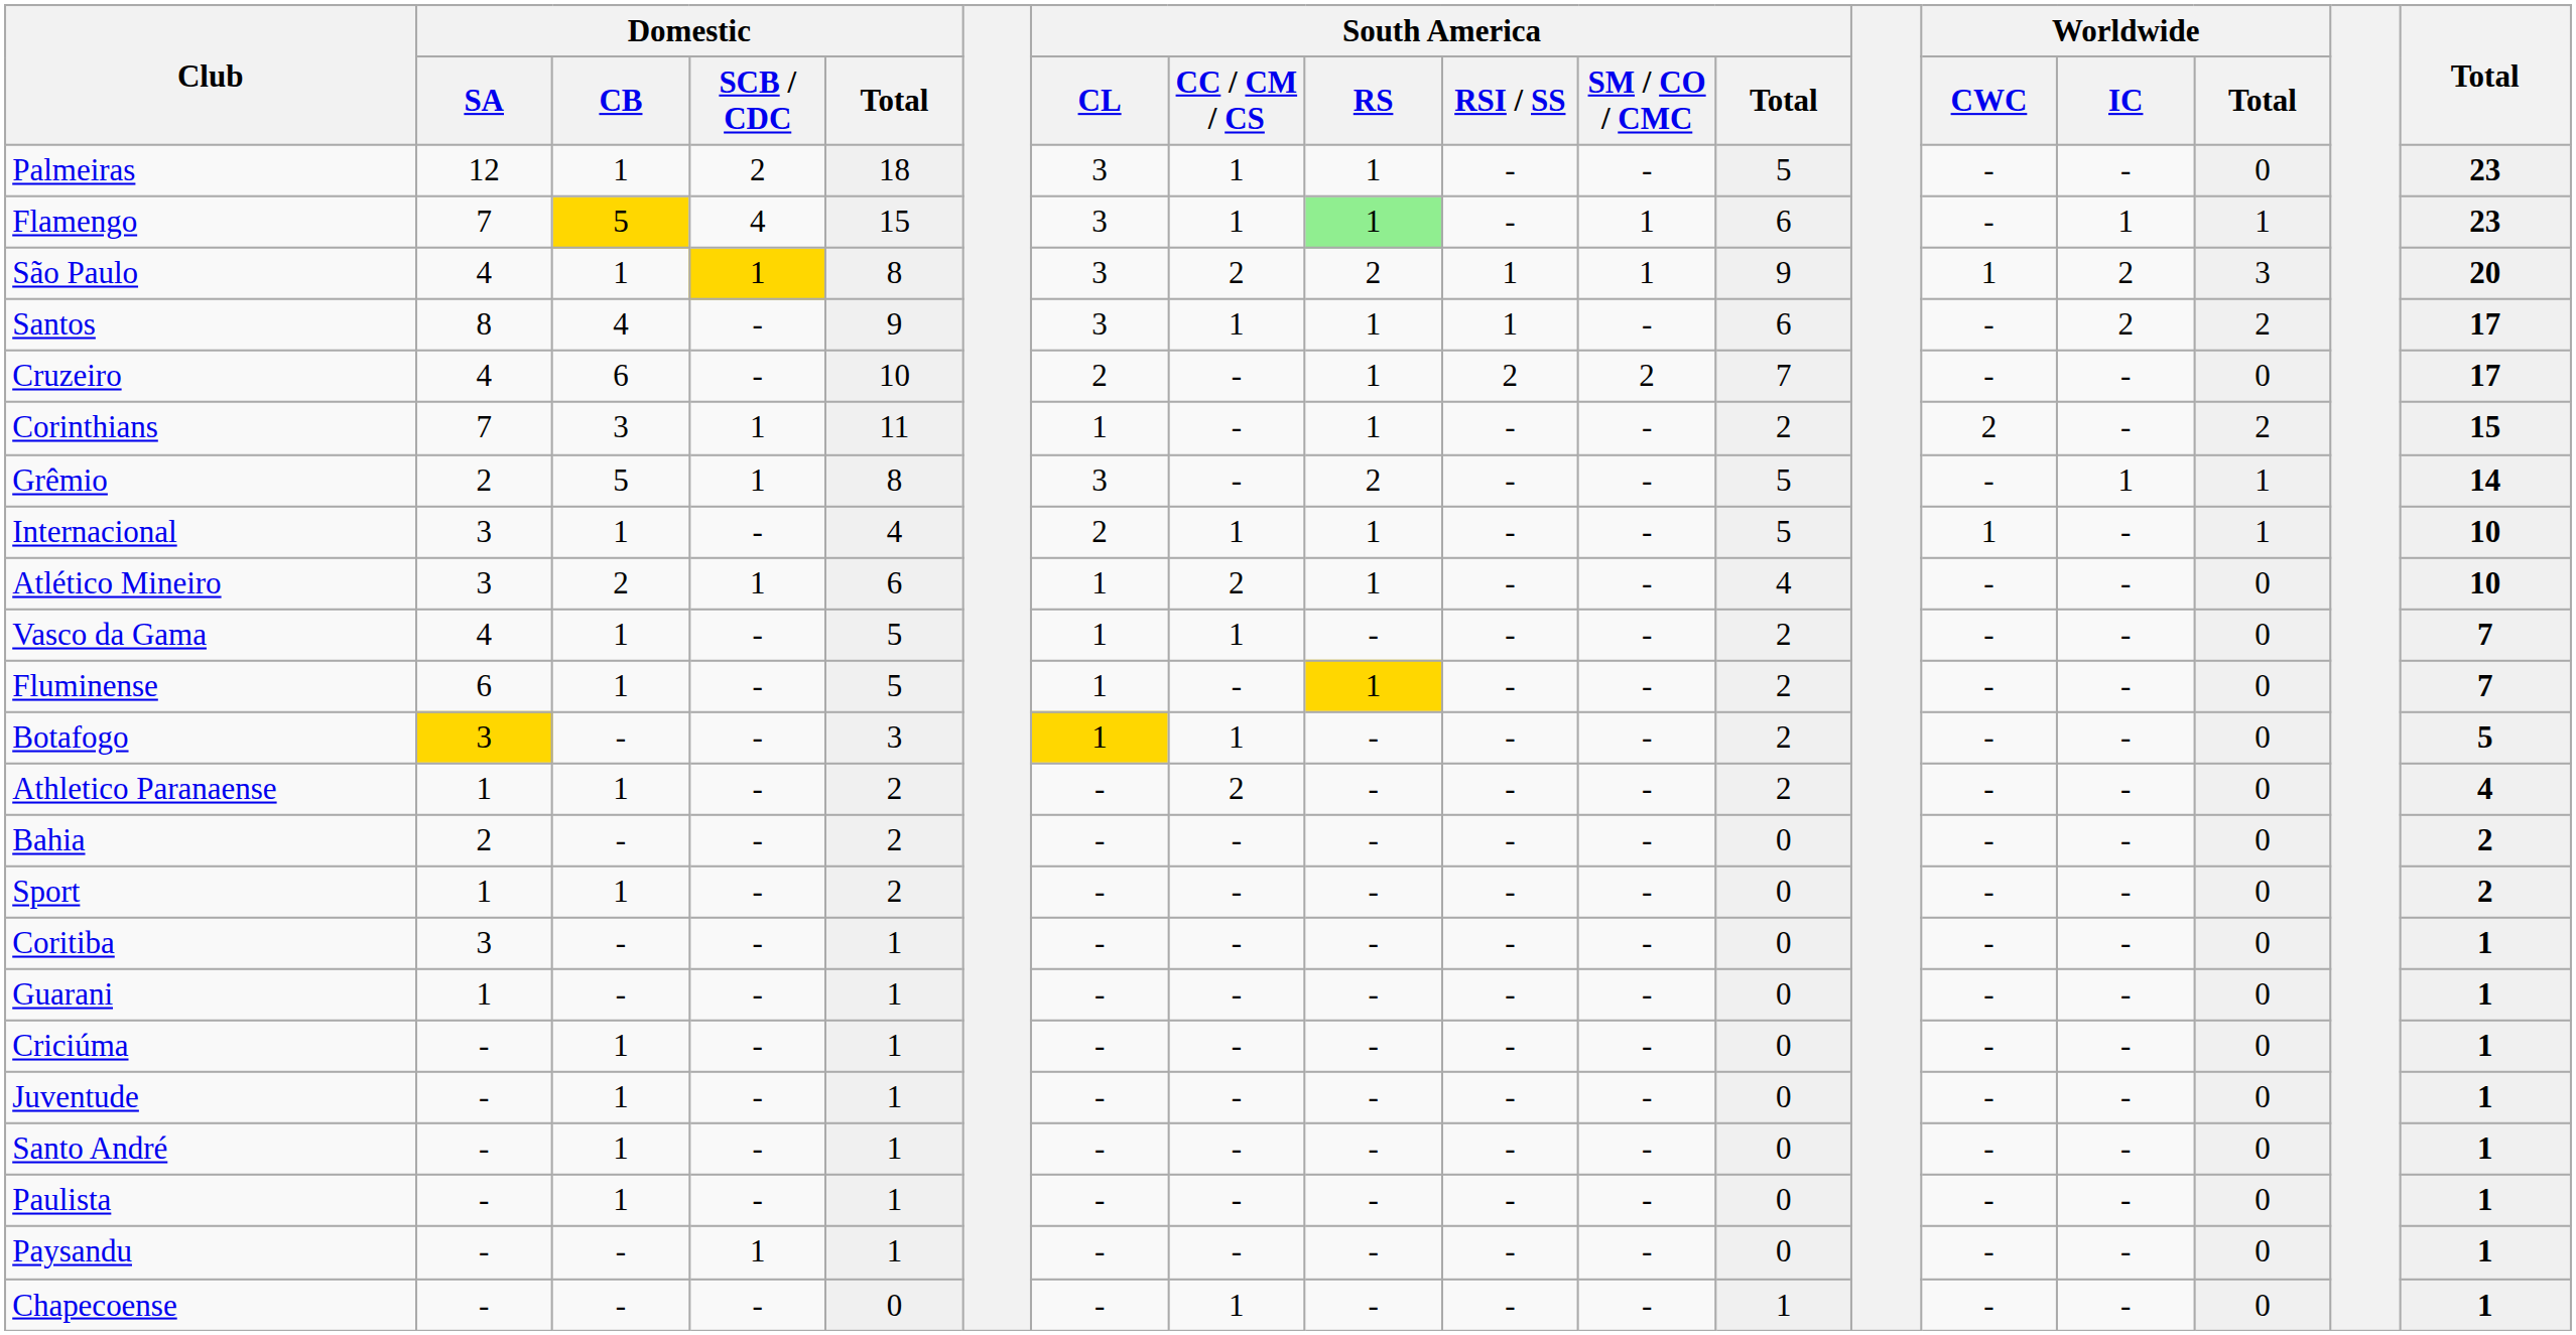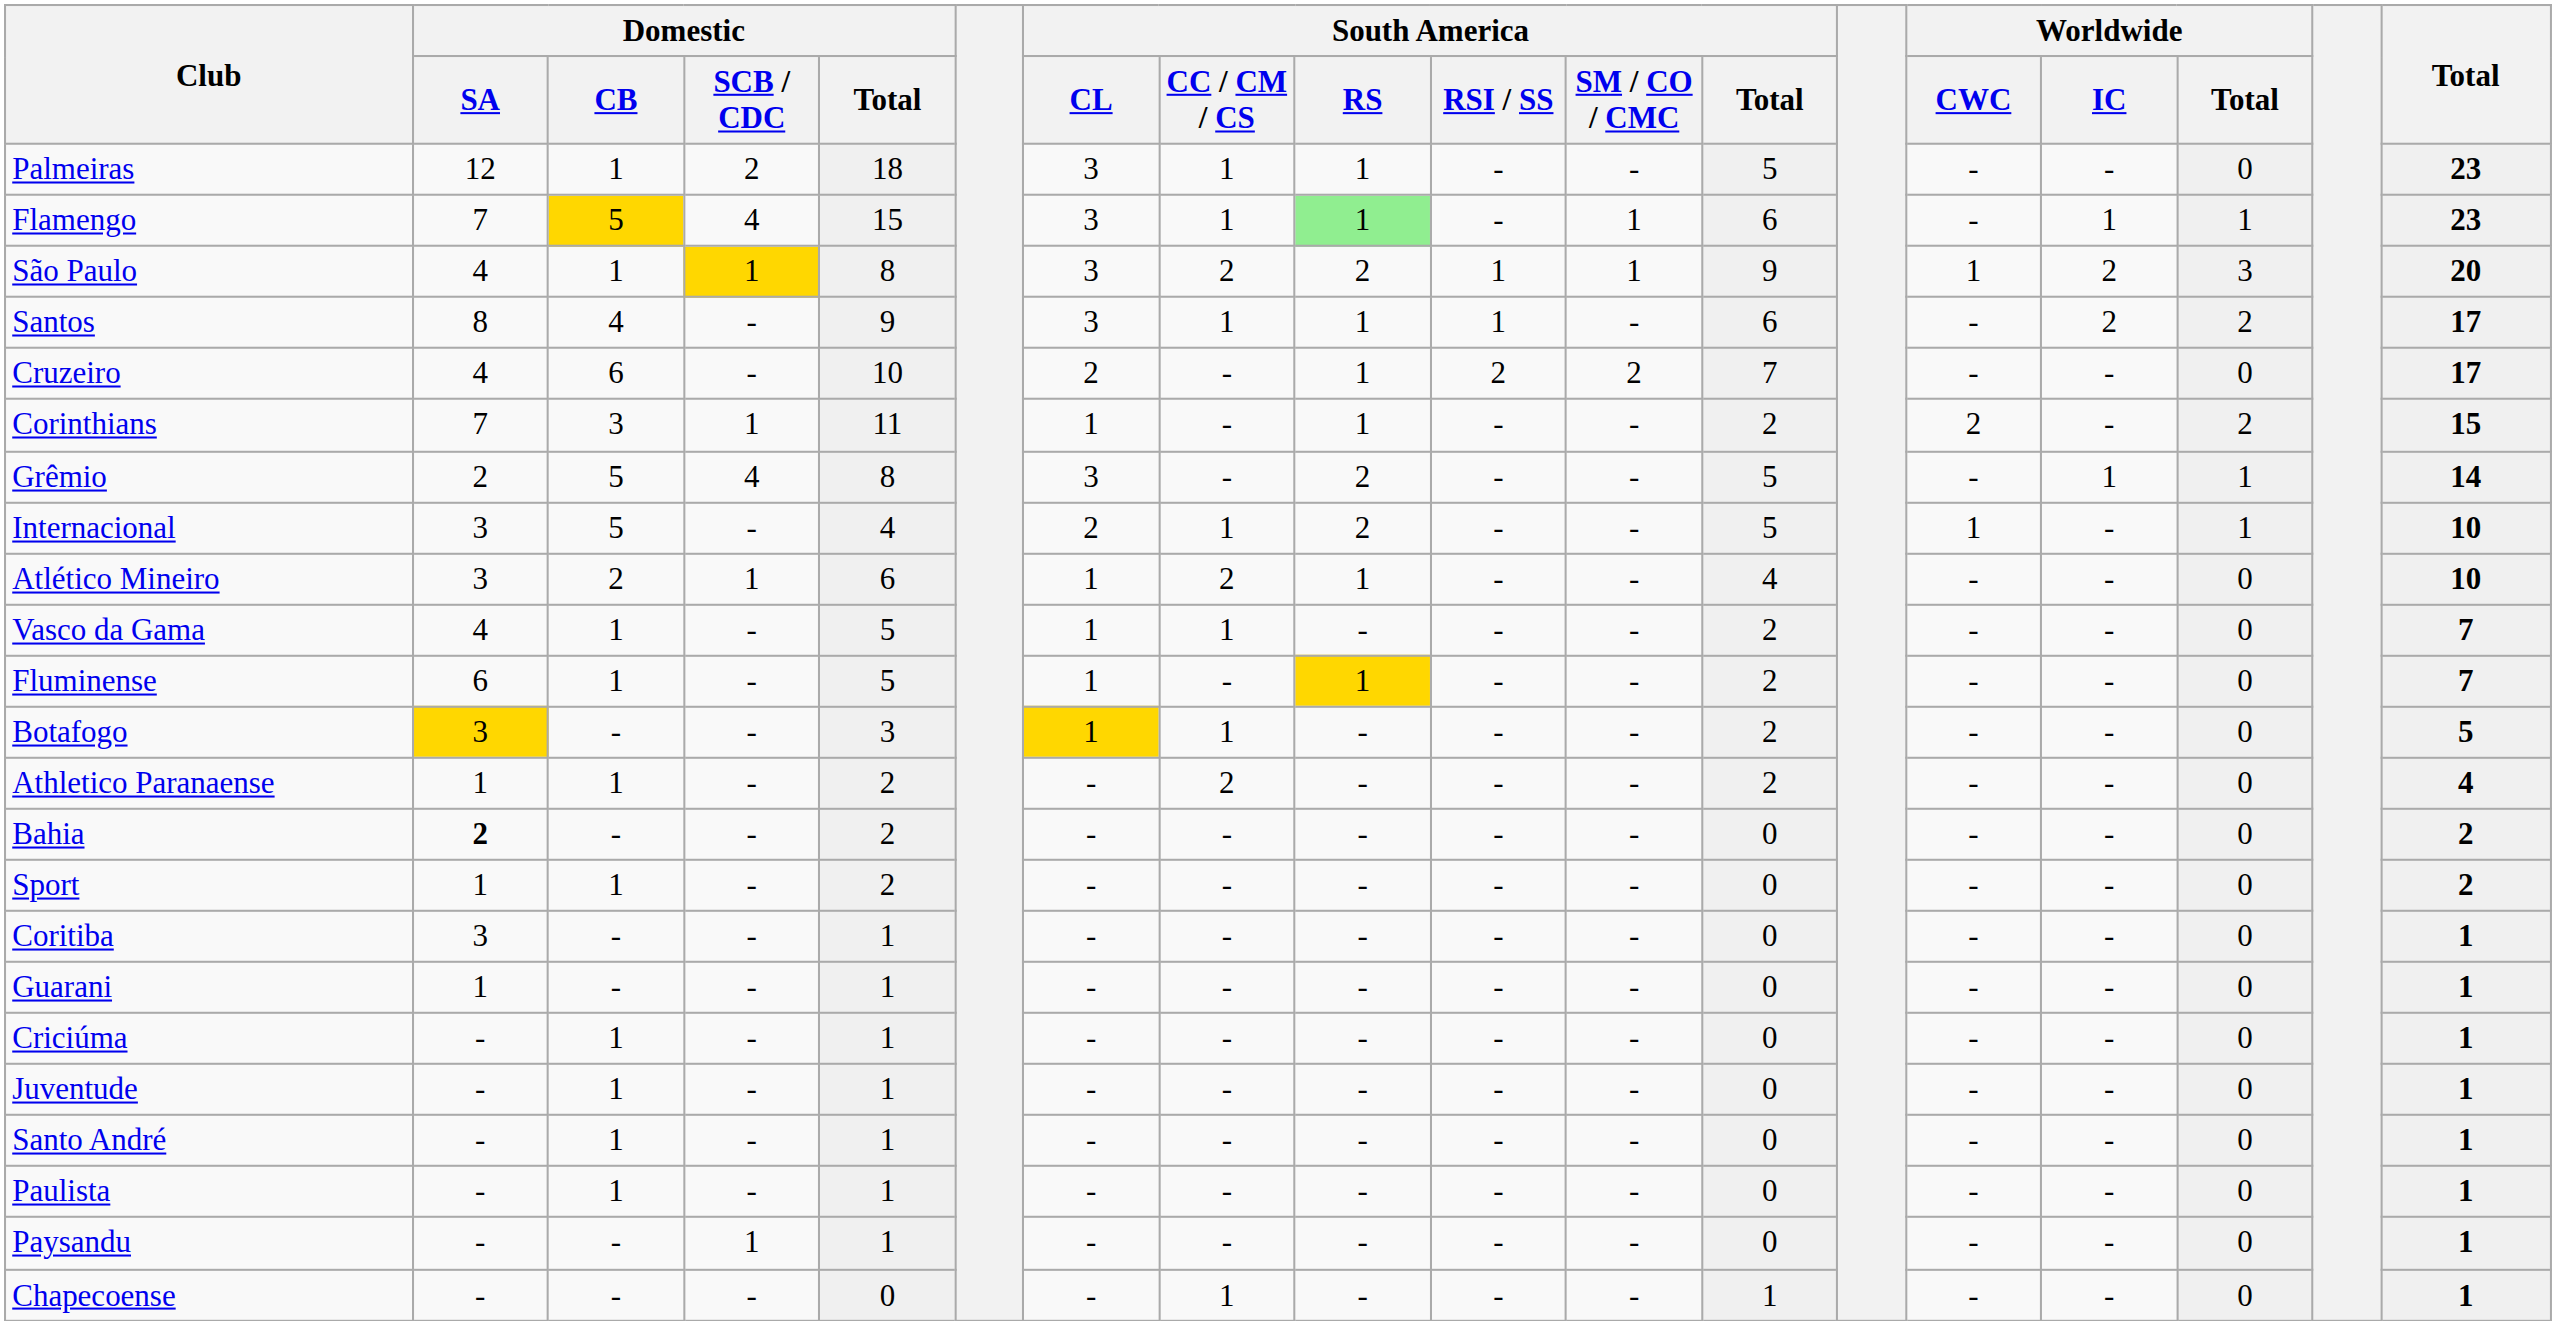Grêmio | Domestic / SCB / CDC: 1 -> 4
Internacional | Domestic / CB: 1 -> 5
Internacional | South America / RS: 1 -> 2
Bahia | Domestic / SA: normal -> bold
